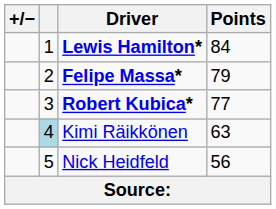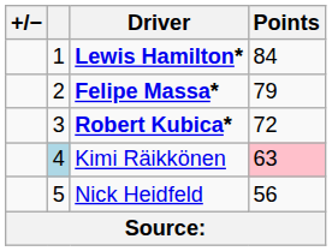Robert Kubica* | Points: 77 -> 72
Kimi Räikkönen | Points: no background -> pink background
